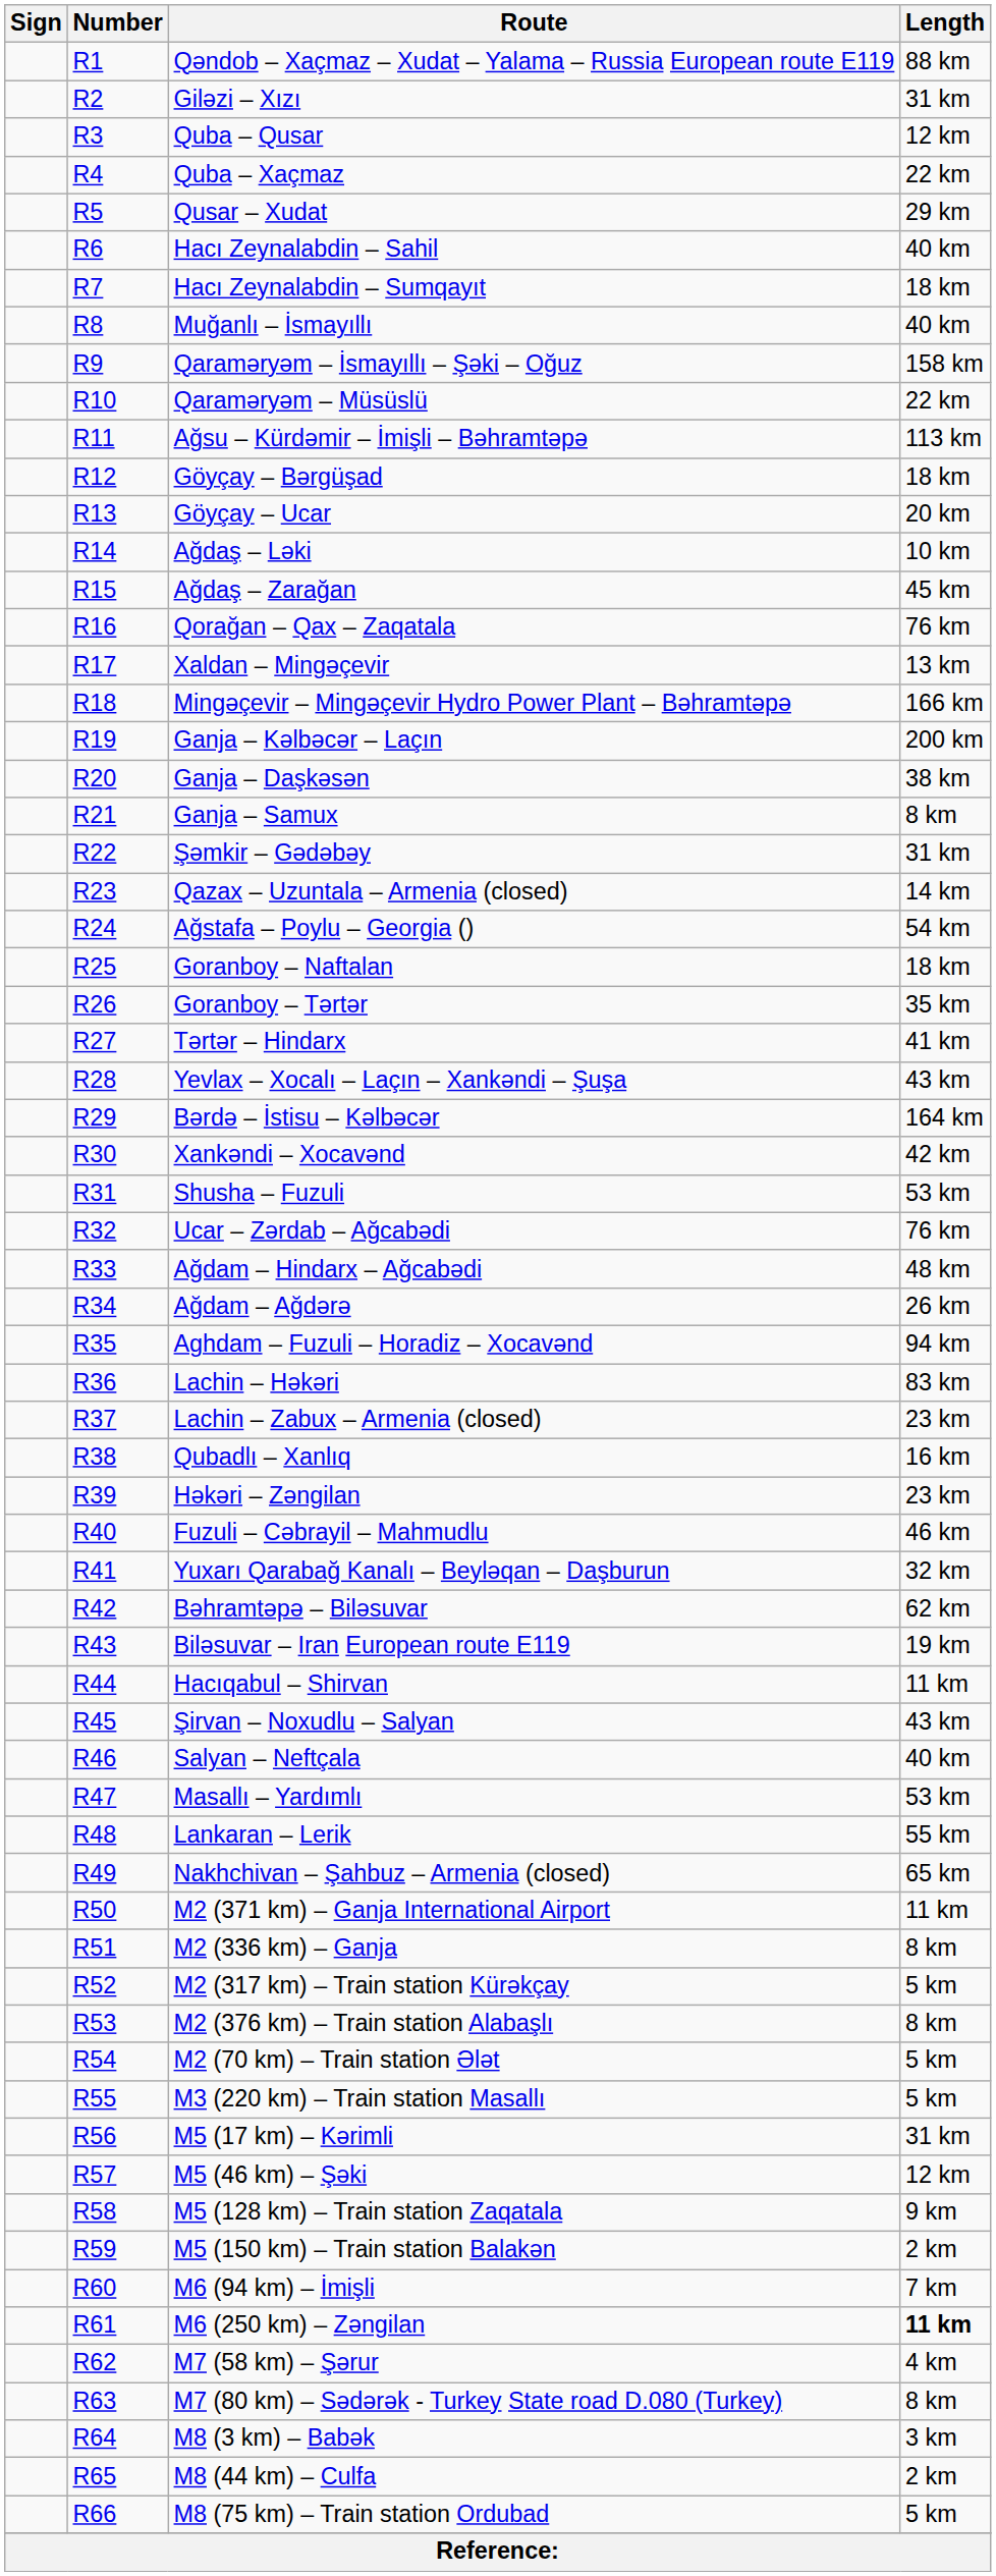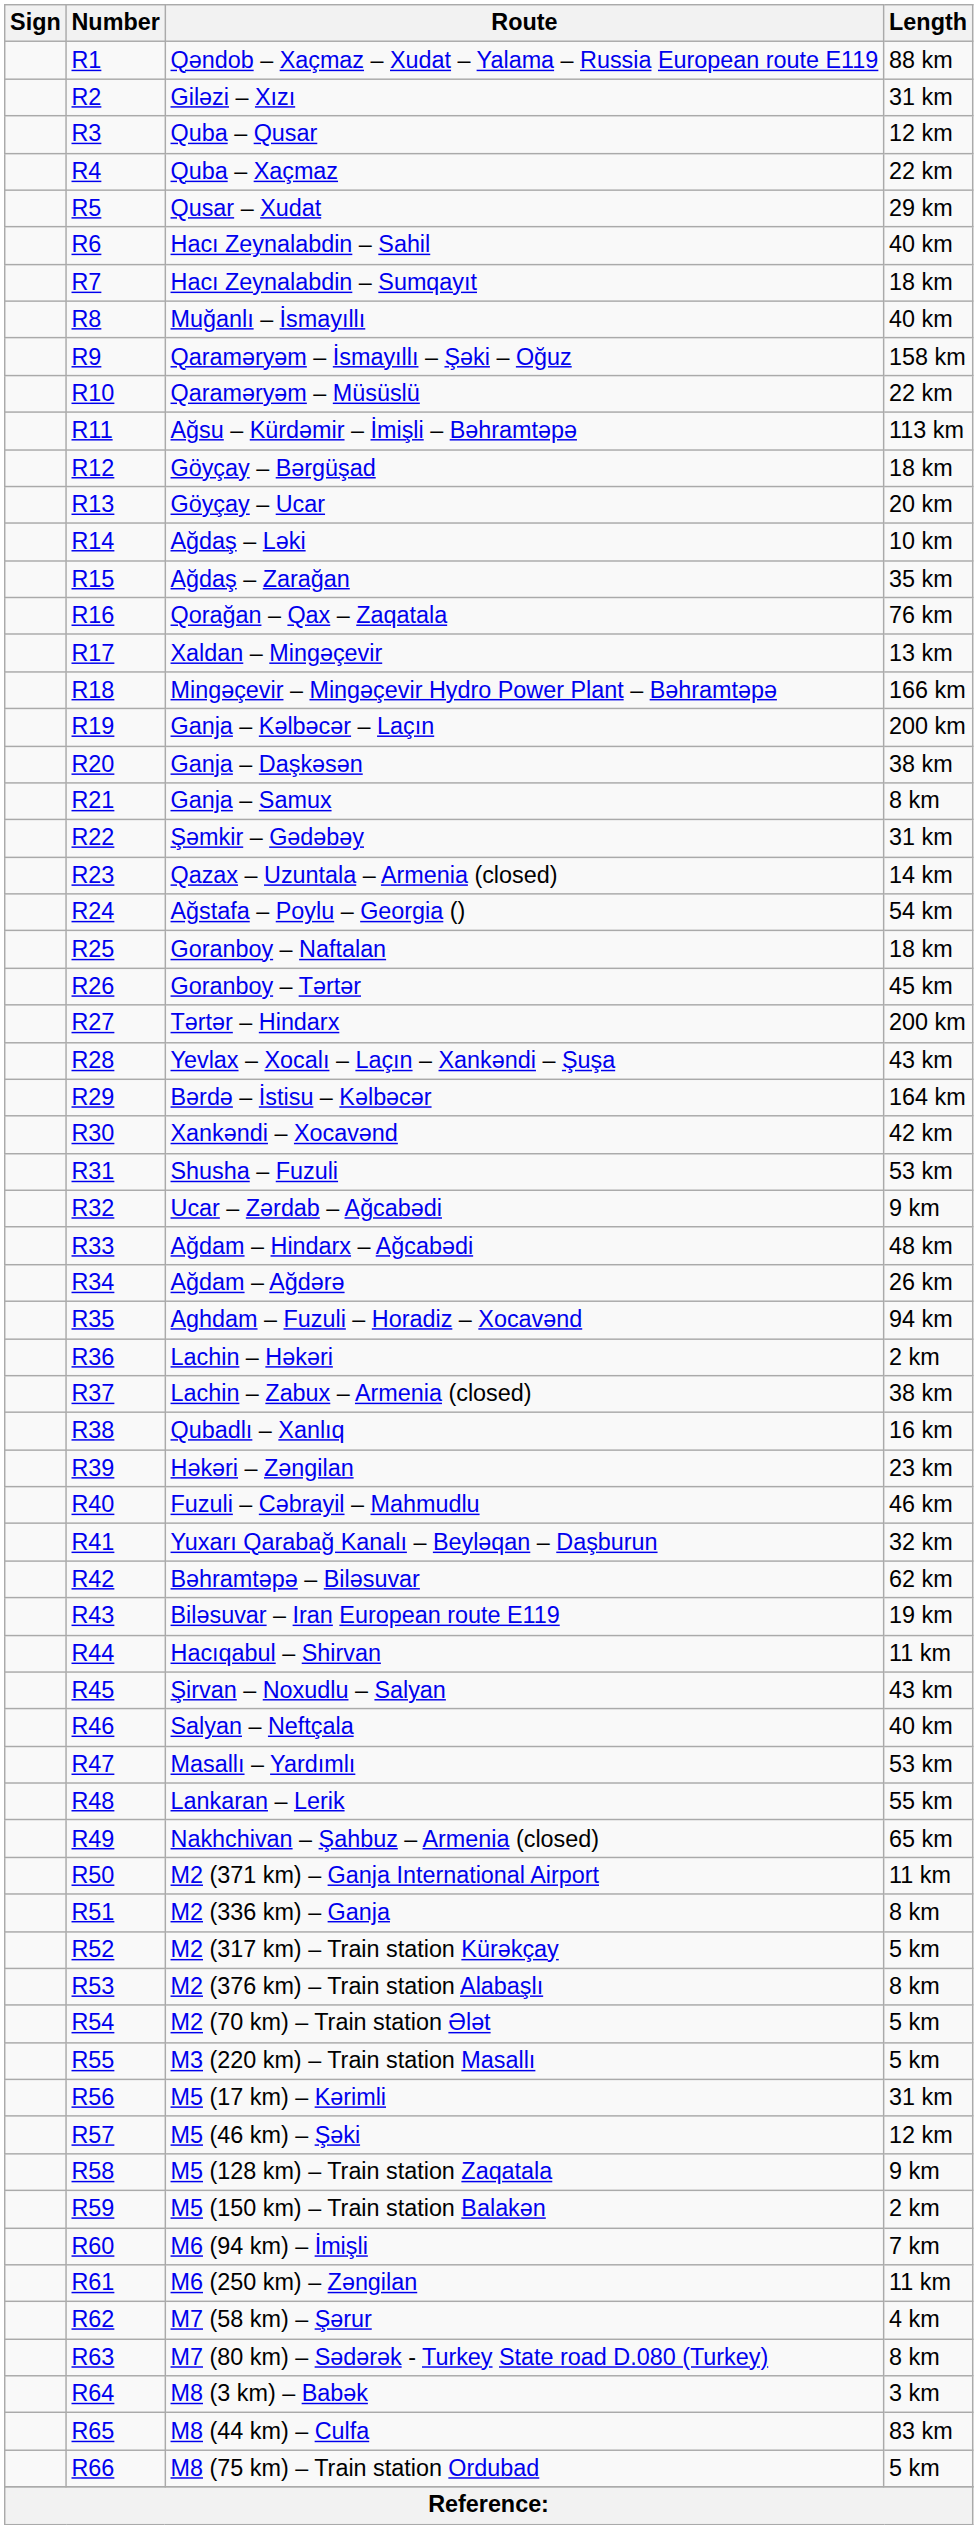Ağdaş – Zarağan | Length: 45 km -> 35 km
Goranboy – Tərtər | Length: 35 km -> 45 km
Tərtər – Hindarx | Length: 41 km -> 200 km
Ucar – Zərdab – Ağcabədi | Length: 76 km -> 9 km
Lachin – Həkəri | Length: 83 km -> 2 km
Lachin – Zabux – Armenia (closed) | Length: 23 km -> 38 km
M6 (250 km) – Zəngilan | Length: bold -> normal
M8 (44 km) – Culfa | Length: 2 km -> 83 km
